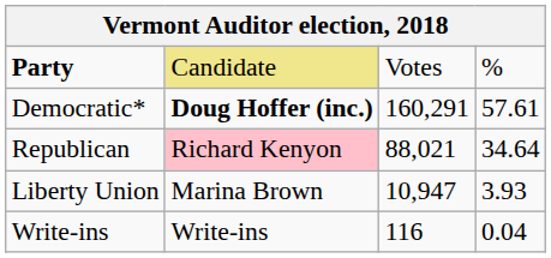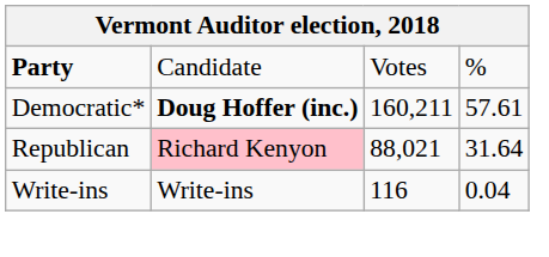Party | column 2: khaki background -> no background
Democratic* | column 3: 160,291 -> 160,211
Republican | column 4: 34.64 -> 31.64
- row: Liberty Union | Marina Brown | 10,947 | 3.93
